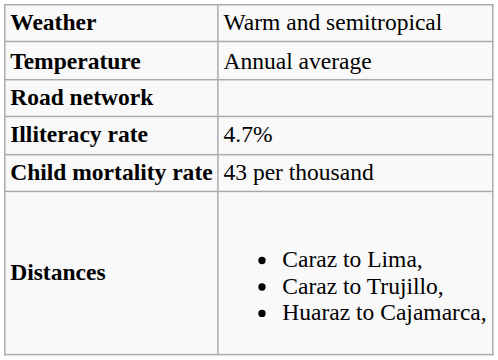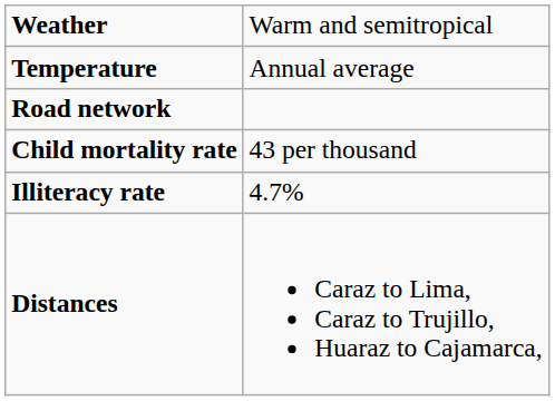rows swapped: Illiteracy rate <-> Child mortality rate
